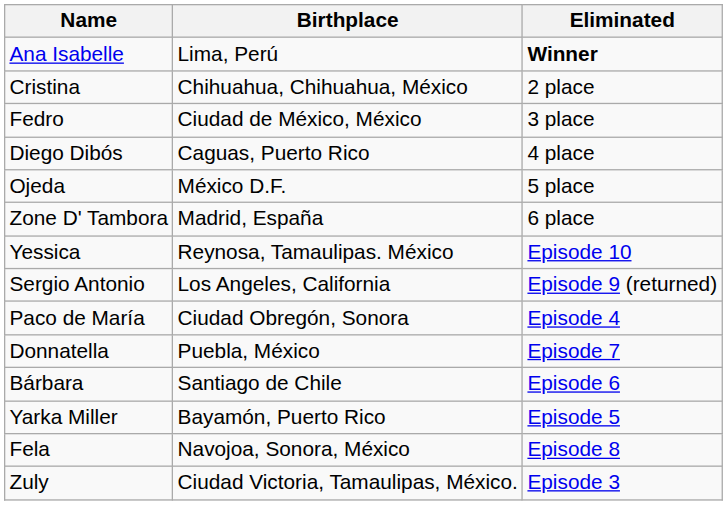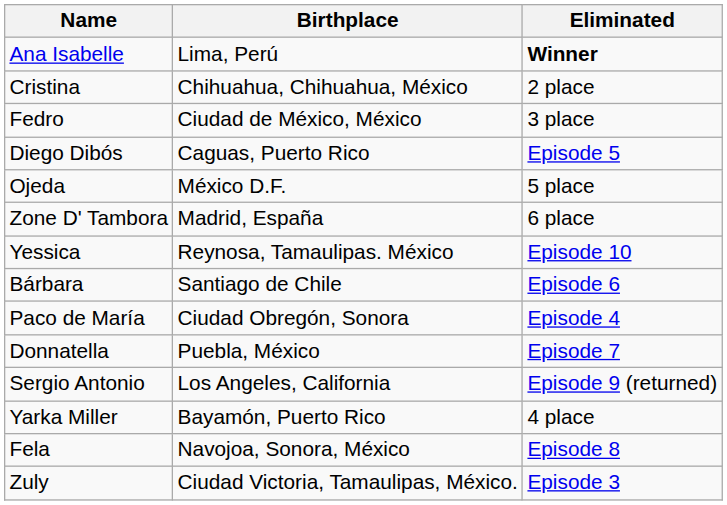Diego Dibós | Eliminated: 4 place -> Episode 5
rows swapped: Sergio Antonio <-> Bárbara
Yarka Miller | Eliminated: Episode 5 -> 4 place
